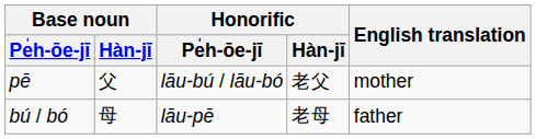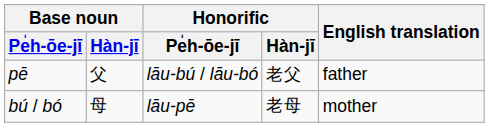pē | English translation: mother -> father
bú / bó | English translation: father -> mother
